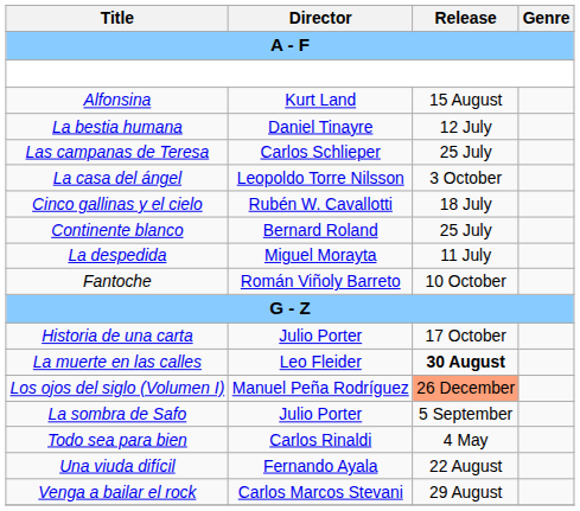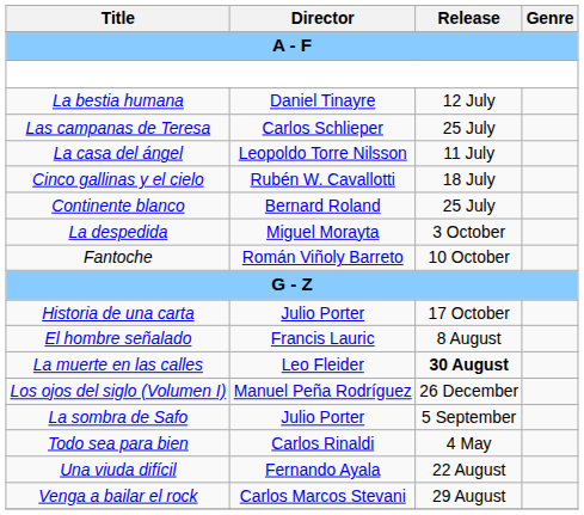- row: Alfonsina | Kurt Land | 15 August
La casa del ángel | Release: 3 October -> 11 July
La despedida | Release: 11 July -> 3 October
+ row: El hombre señalado | Francis Lauric | 8 August
Los ojos del siglo (Volumen I) | Release: lightsalmon background -> no background
